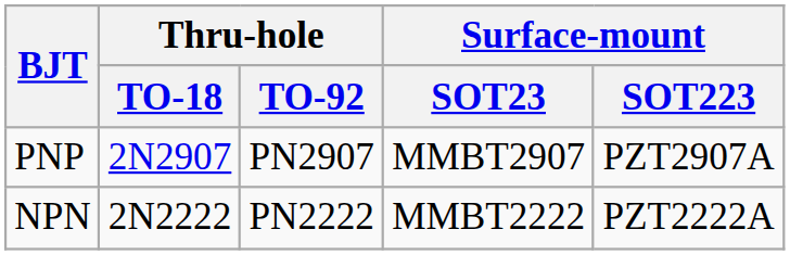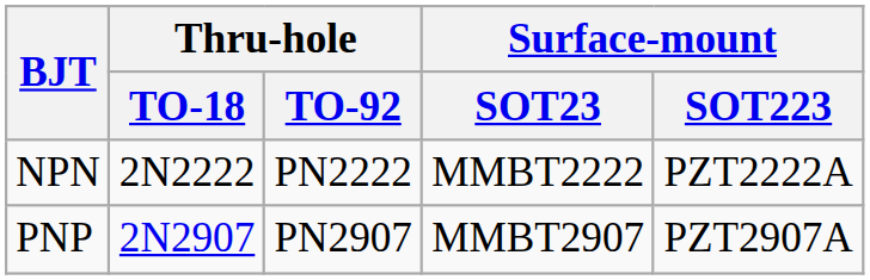rows swapped: NPN <-> PNP
